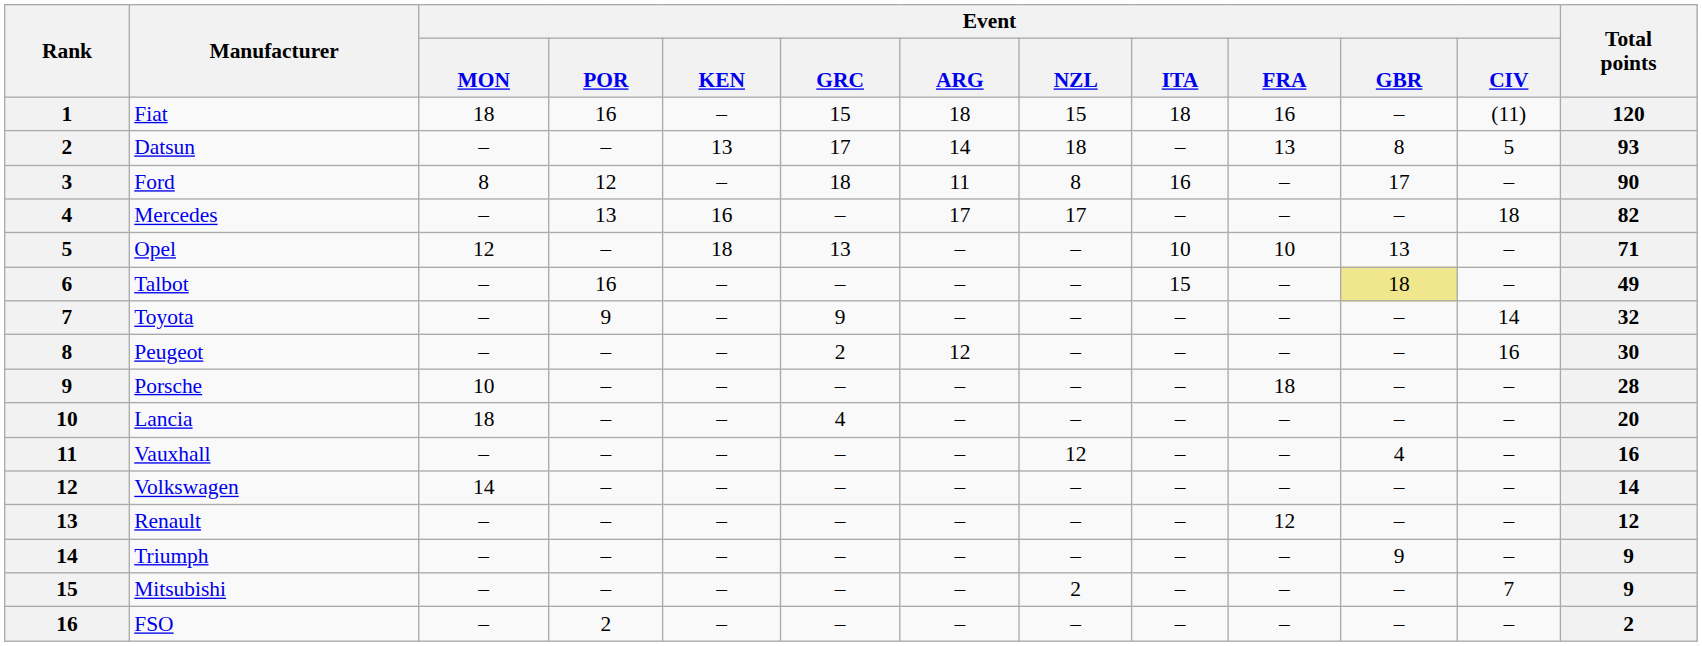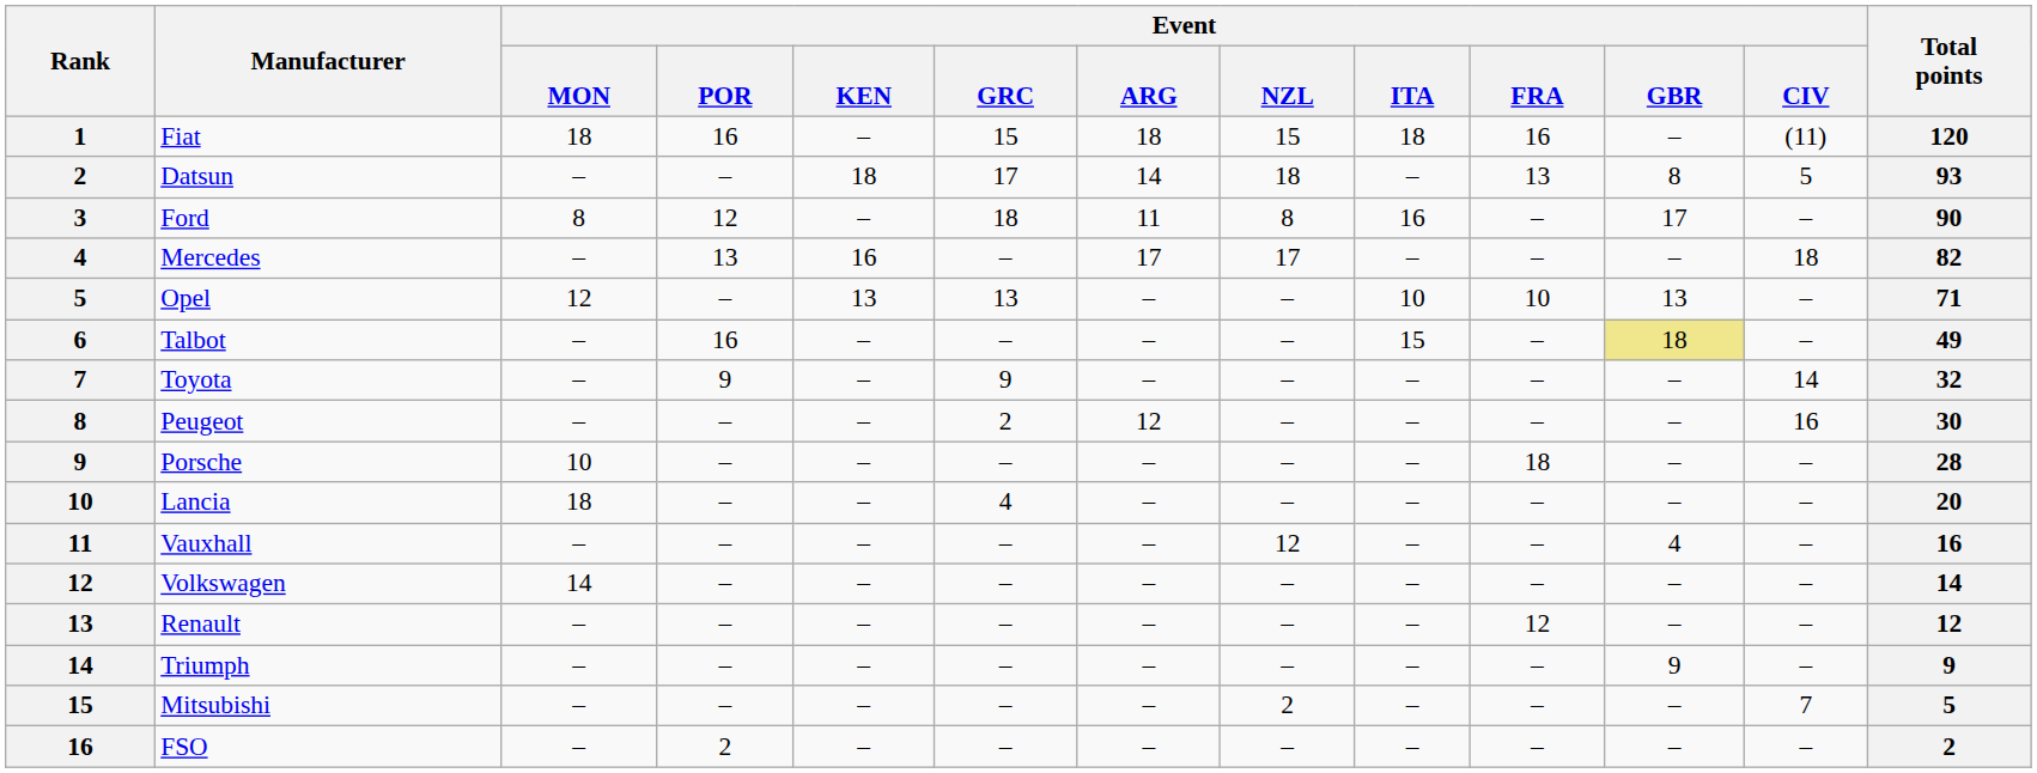Datsun | Event / KEN: 13 -> 18
Opel | Event / KEN: 18 -> 13
Mitsubishi | Total points: 9 -> 5
